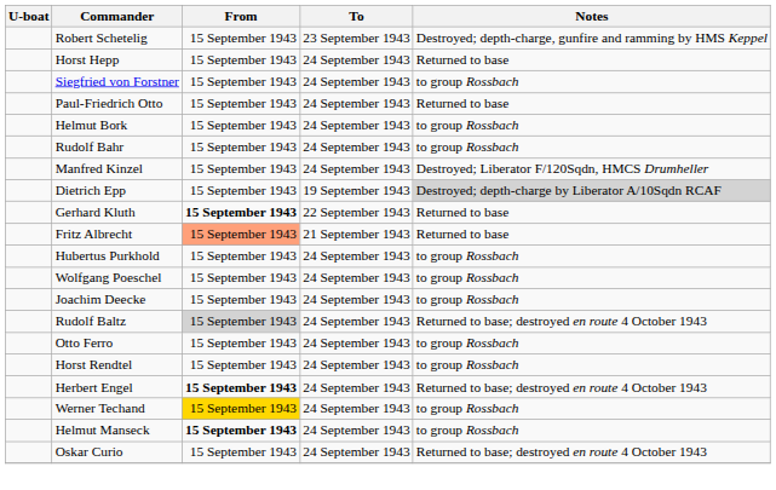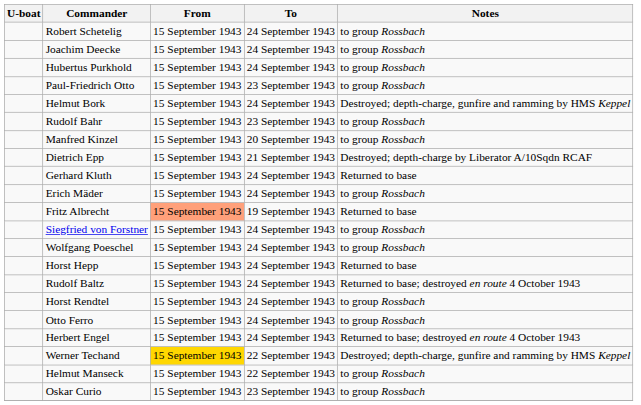Robert Schetelig | To: 23 September 1943 -> 24 September 1943
Robert Schetelig | Notes: Destroyed; depth-charge, gunfire and ramming by HMS Keppel -> to group Rossbach
rows swapped: Horst Hepp <-> Joachim Deecke
rows swapped: Hubertus Purkhold <-> Siegfried von Forstner
Paul-Friedrich Otto | To: 24 September 1943 -> 23 September 1943
Paul-Friedrich Otto | Notes: Returned to base -> to group Rossbach
Helmut Bork | Notes: to group Rossbach -> Destroyed; depth-charge, gunfire and ramming by HMS Keppel
Rudolf Bahr | To: 24 September 1943 -> 23 September 1943
Manfred Kinzel | To: 24 September 1943 -> 20 September 1943
Manfred Kinzel | Notes: Destroyed; Liberator F/120Sqdn, HMCS Drumheller -> to group Rossbach
Dietrich Epp | To: 19 September 1943 -> 21 September 1943
Dietrich Epp | Notes: lightgrey background -> no background
Gerhard Kluth | From: bold -> normal
Gerhard Kluth | To: 22 September 1943 -> 24 September 1943
+ row: Erich Mäder | 15 September 1943 | 24 September 1943 | to group Rossbach
Fritz Albrecht | To: 21 September 1943 -> 19 September 1943
Rudolf Baltz | From: lightgrey background -> no background
rows swapped: Horst Rendtel <-> Otto Ferro
Herbert Engel | From: bold -> normal
Werner Techand | To: 24 September 1943 -> 22 September 1943
Werner Techand | Notes: to group Rossbach -> Destroyed; depth-charge, gunfire and ramming by HMS Keppel
Helmut Manseck | From: bold -> normal
Helmut Manseck | To: 24 September 1943 -> 22 September 1943
Oskar Curio | To: 24 September 1943 -> 23 September 1943
Oskar Curio | Notes: Returned to base; destroyed en route 4 October 1943 -> to group Rossbach
